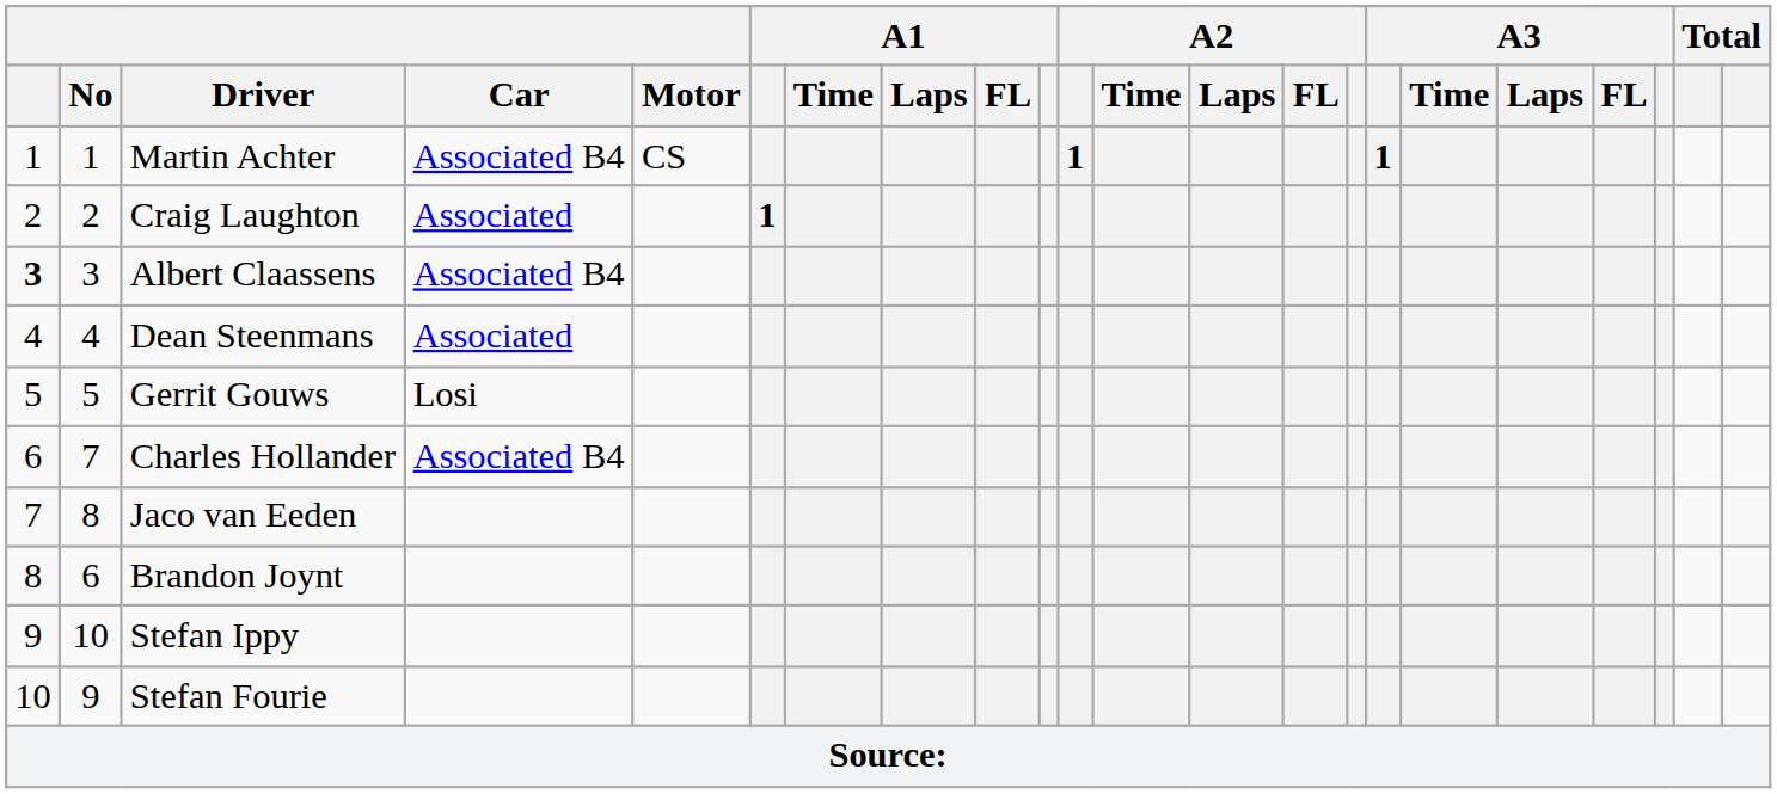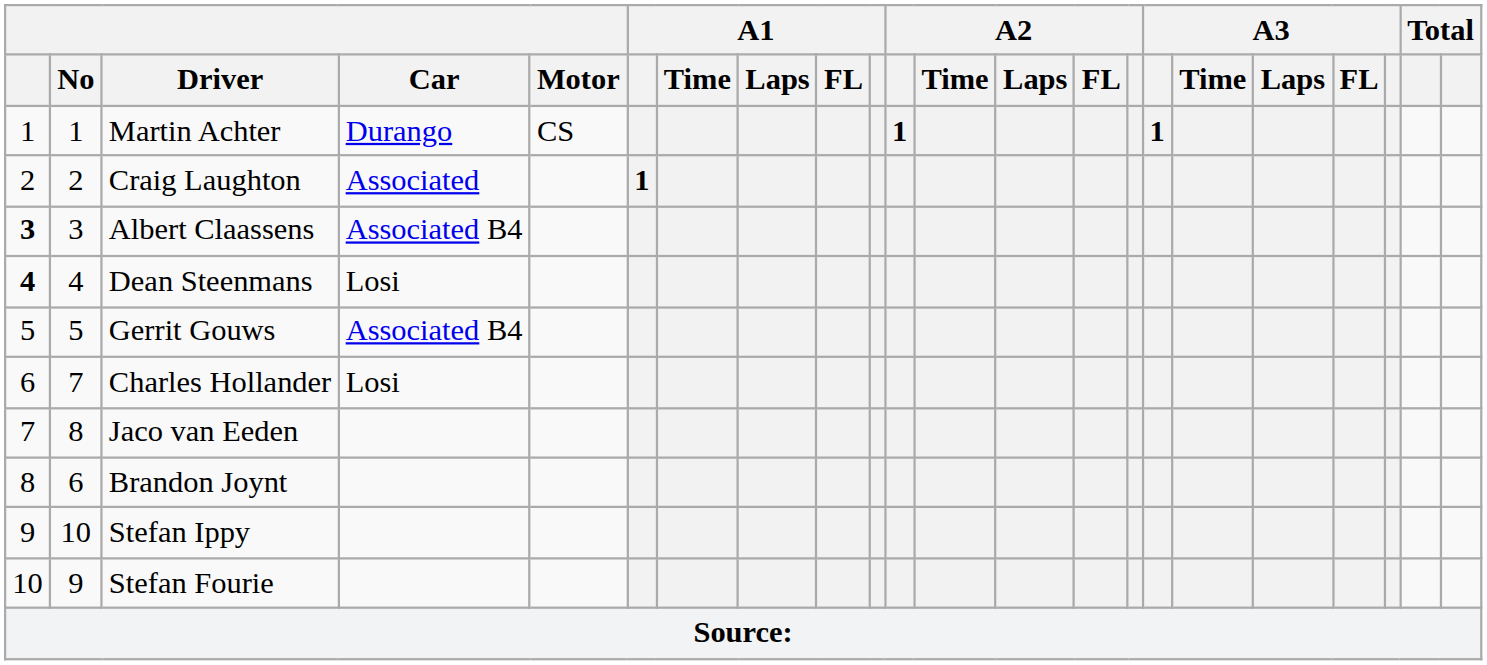Martin Achter | Car: Associated B4 -> Durango
Dean Steenmans | column 1: normal -> bold
Dean Steenmans | Car: Associated -> Losi
Gerrit Gouws | Car: Losi -> Associated B4
Charles Hollander | Car: Associated B4 -> Losi
